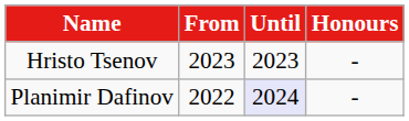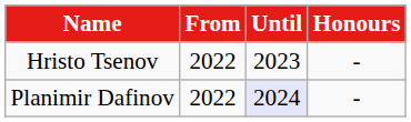Hristo Tsenov | From: 2023 -> 2022
